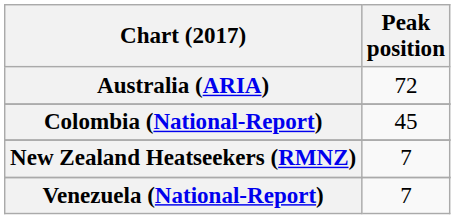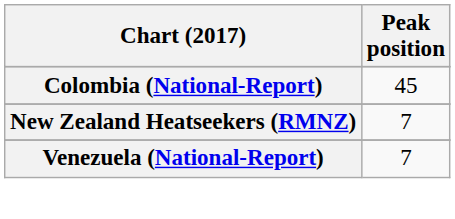- row: Australia (ARIA) | 72
